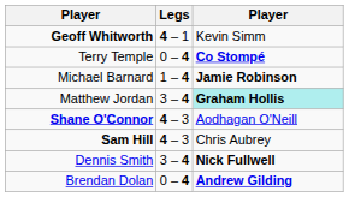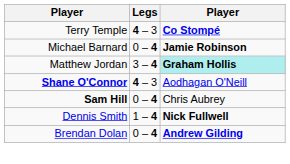- row: Geoff Whitworth | 4 – 1 | Kevin Simm
Terry Temple | Legs: 0 – 4 -> 4 – 3
Michael Barnard | Legs: 1 – 4 -> 0 – 4
Sam Hill | Legs: 4 – 3 -> 0 – 4
Dennis Smith | Legs: 3 – 4 -> 1 – 4
